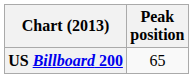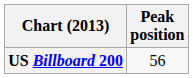US Billboard 200 | Peak position: 65 -> 56
